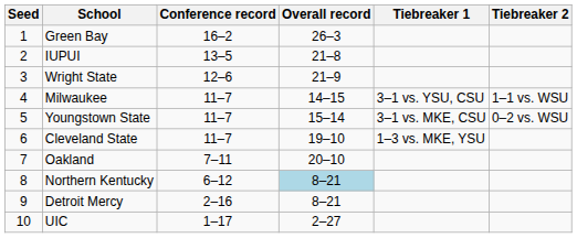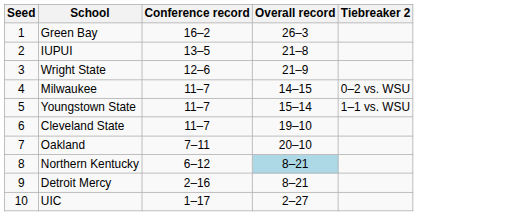- column: Tiebreaker 1 | 3–1 vs. YSU, CSU | 3–1 vs. MKE, CSU | 1–3 vs. MKE, YSU
Milwaukee | Tiebreaker 2: 1–1 vs. WSU -> 0–2 vs. WSU
Youngstown State | Tiebreaker 2: 0–2 vs. WSU -> 1–1 vs. WSU
